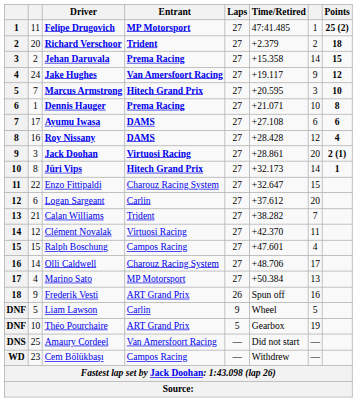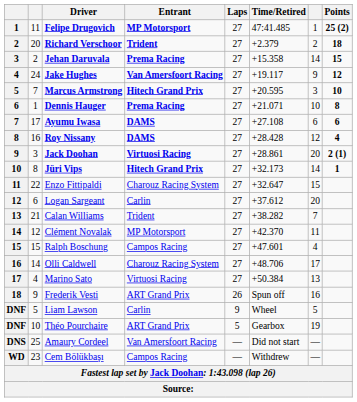Clément Novalak | Entrant: Virtuosi Racing -> MP Motorsport
Marino Sato | Entrant: MP Motorsport -> Virtuosi Racing
